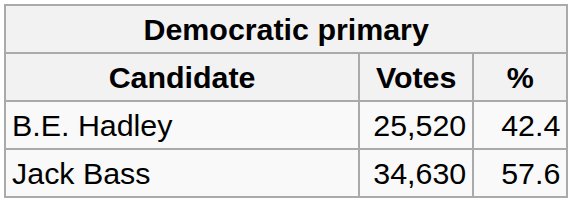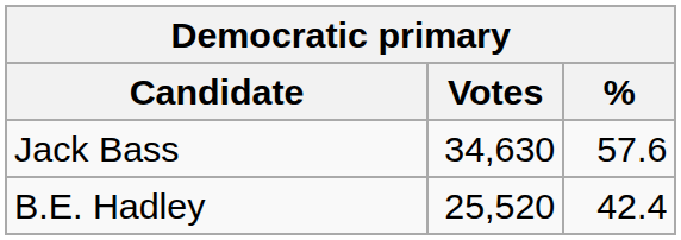rows swapped: Jack Bass <-> B.E. Hadley
